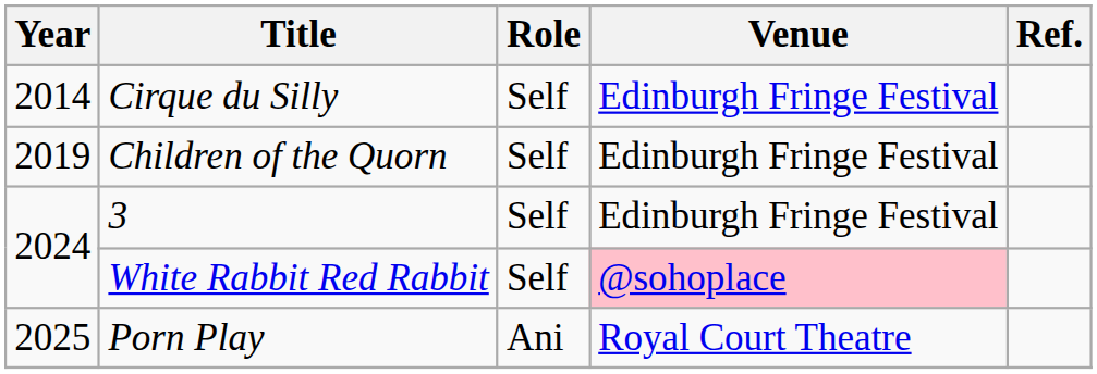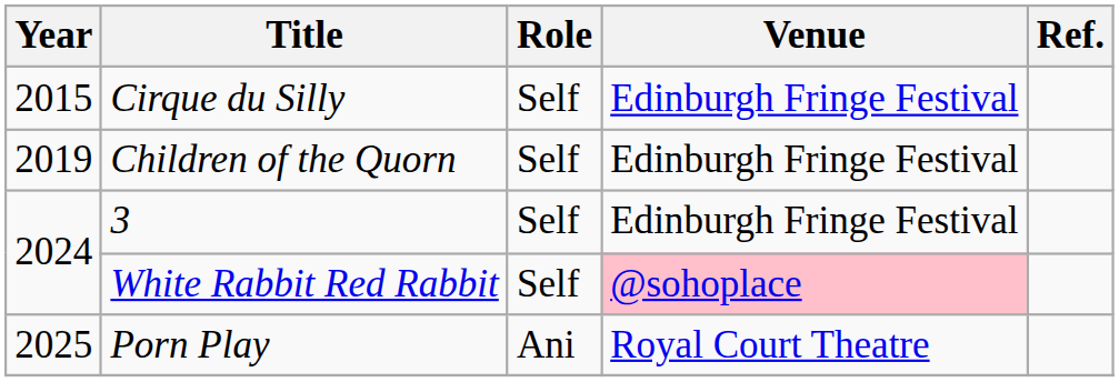Cirque du Silly | Year: 2014 -> 2015
